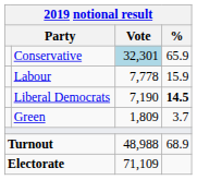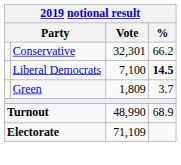Conservative | Vote: lightblue background -> no background
Conservative | %: 65.9 -> 66.2
- row: Labour | 7,778 | 15.9
Liberal Democrats | Vote: 7,190 -> 7,100
Turnout | Vote: 48,988 -> 48,990
